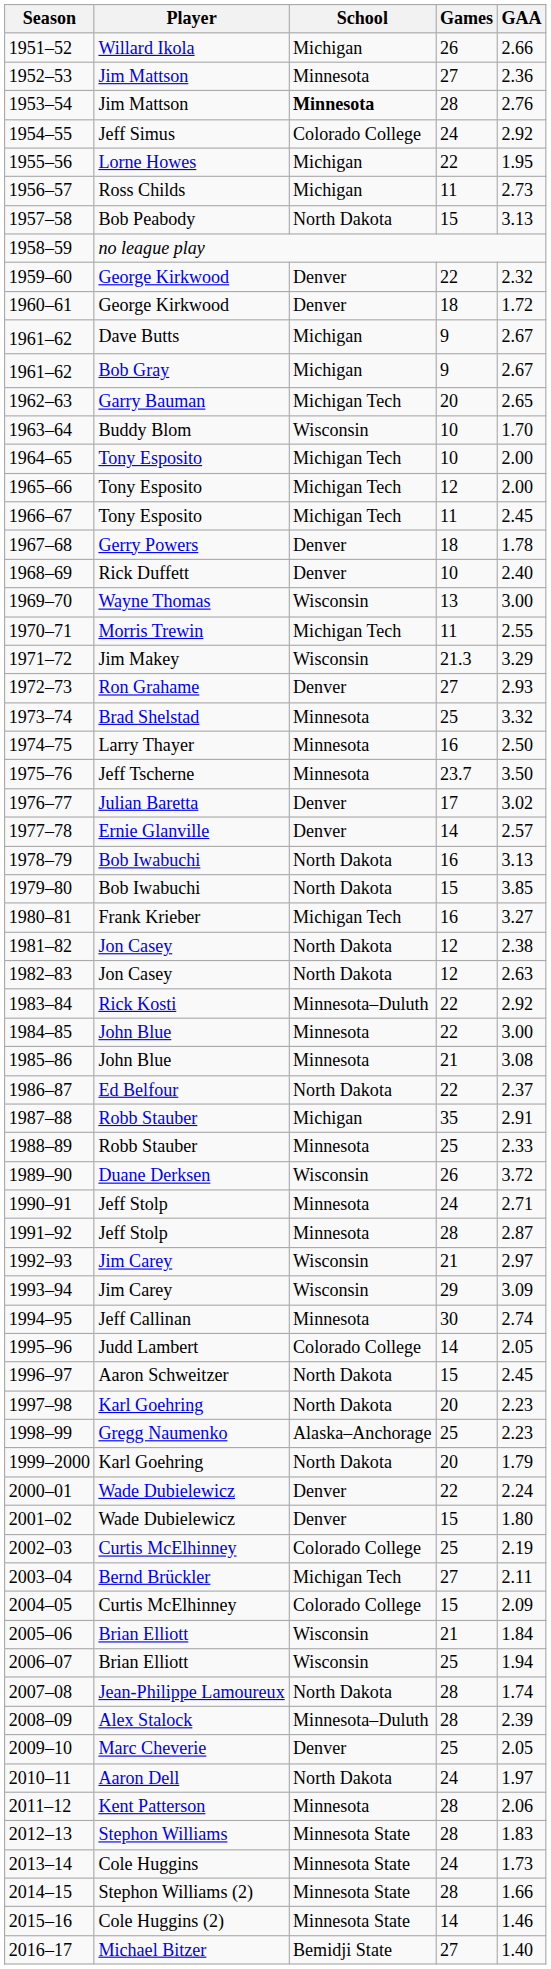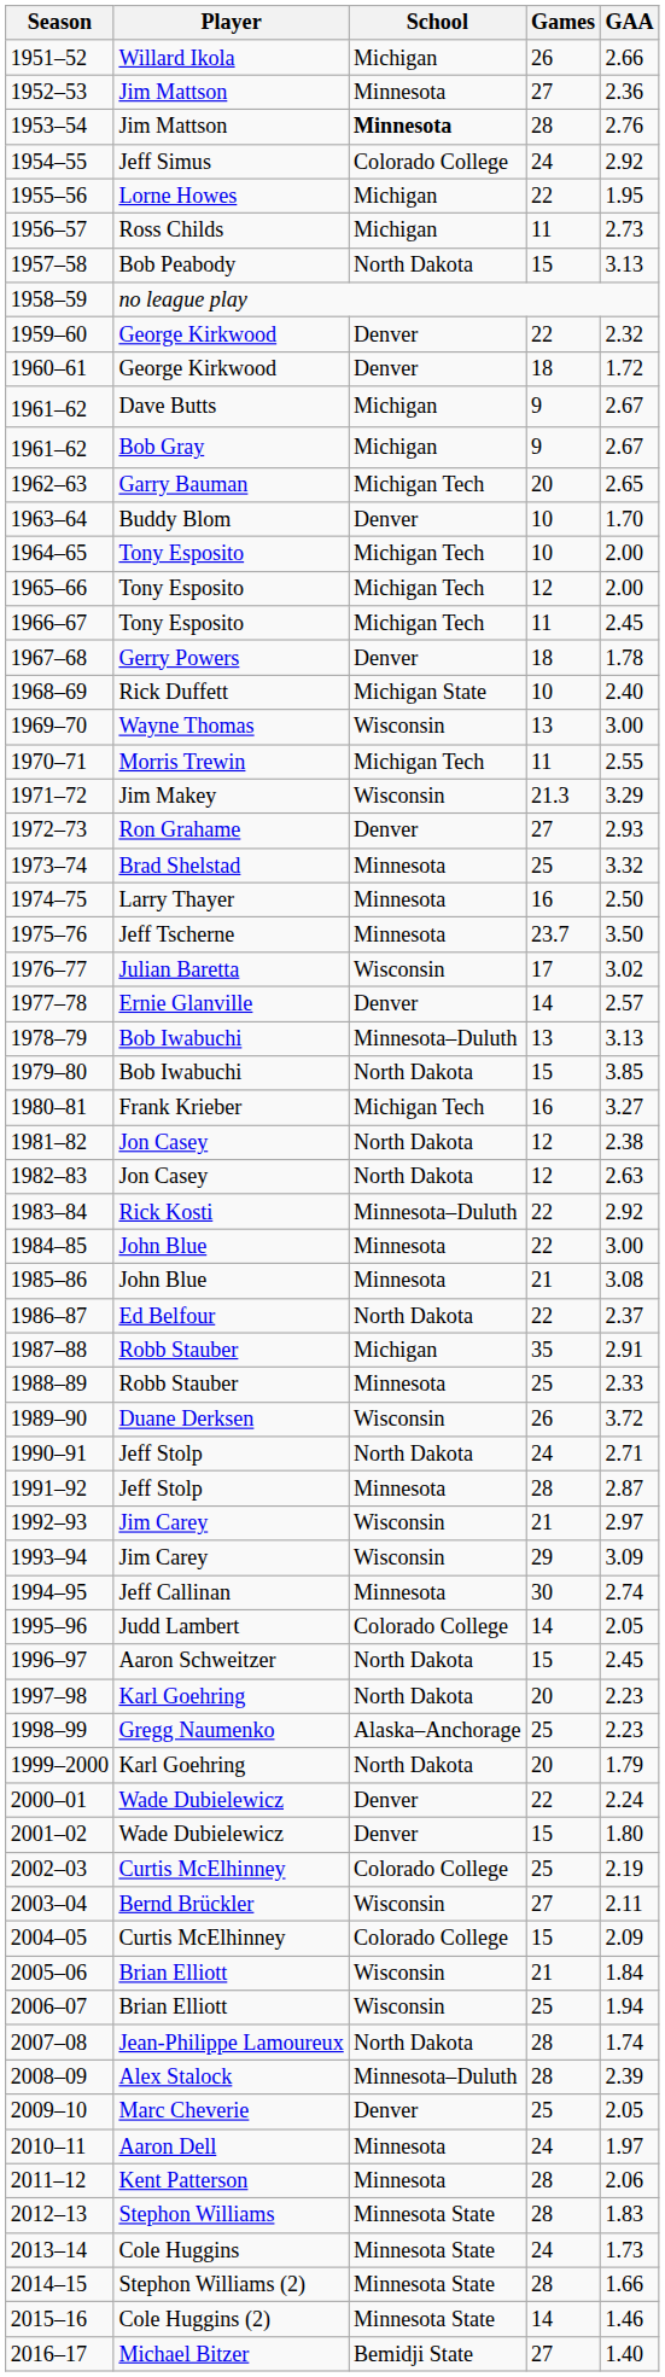1963–64 | School: Wisconsin -> Denver
1968–69 | School: Denver -> Michigan State
1976–77 | School: Denver -> Wisconsin
1978–79 | School: North Dakota -> Minnesota–Duluth
1978–79 | Games: 16 -> 13
1990–91 | School: Minnesota -> North Dakota
2003–04 | School: Michigan Tech -> Wisconsin
2010–11 | School: North Dakota -> Minnesota
